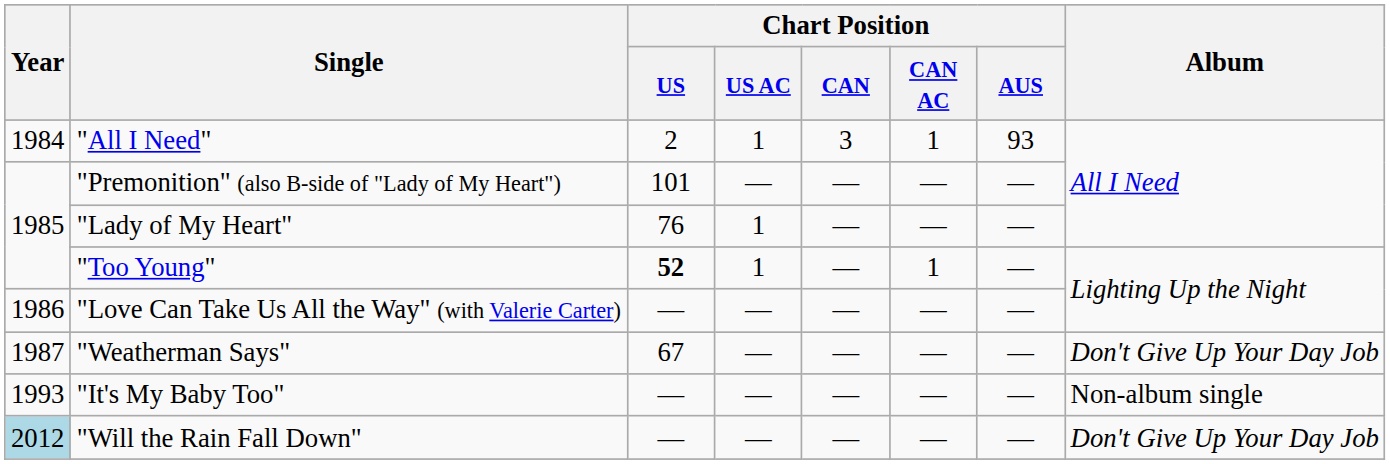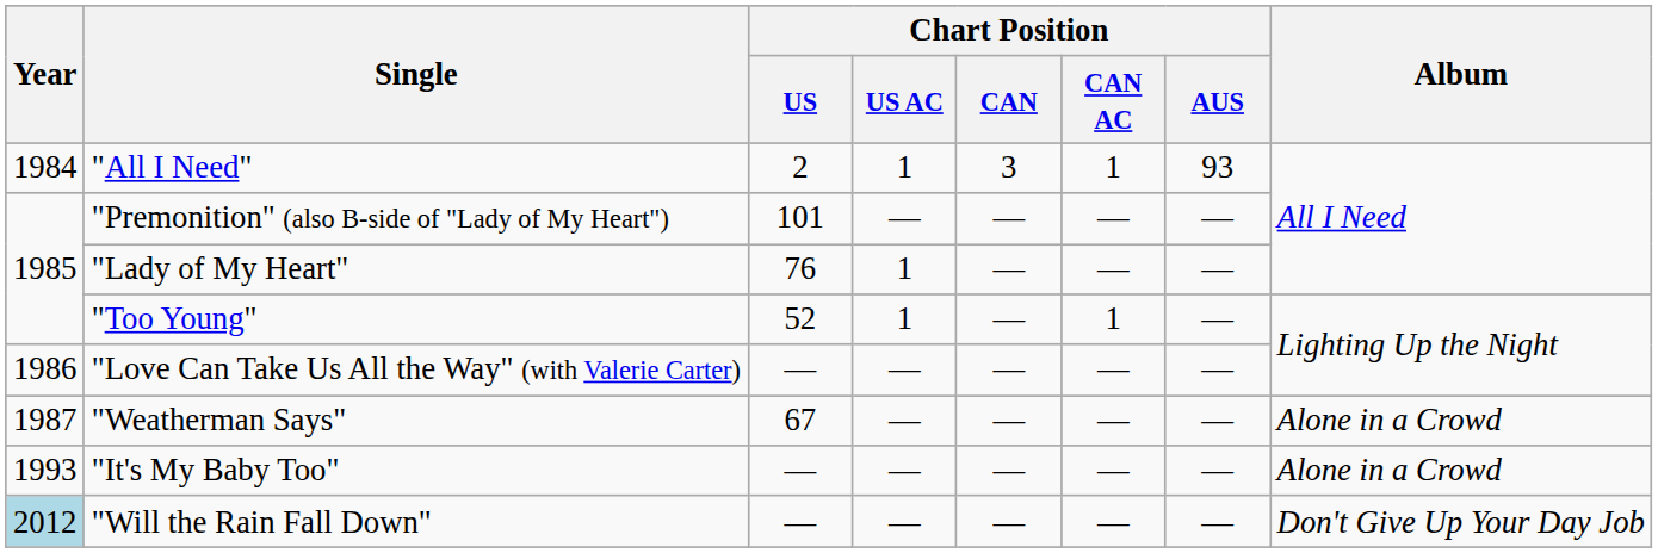"Too Young" | Chart Position / US: bold -> normal
"Weatherman Says" | Album: Don't Give Up Your Day Job -> Alone in a Crowd
"It's My Baby Too" | Album: Non-album single -> Alone in a Crowd
